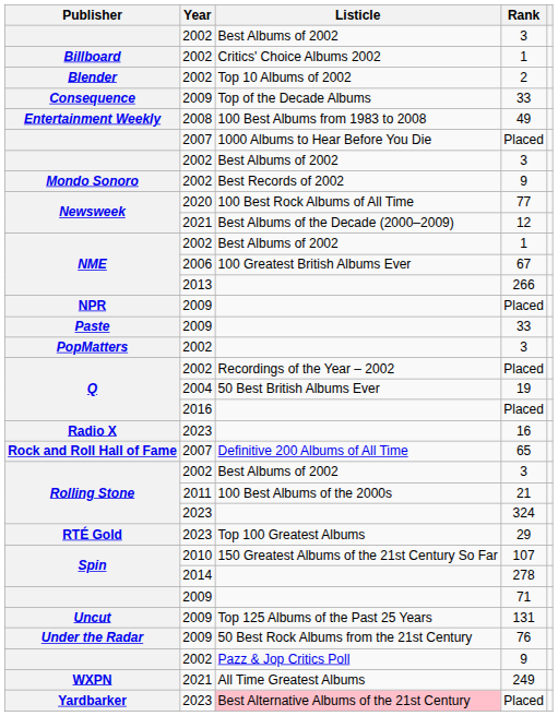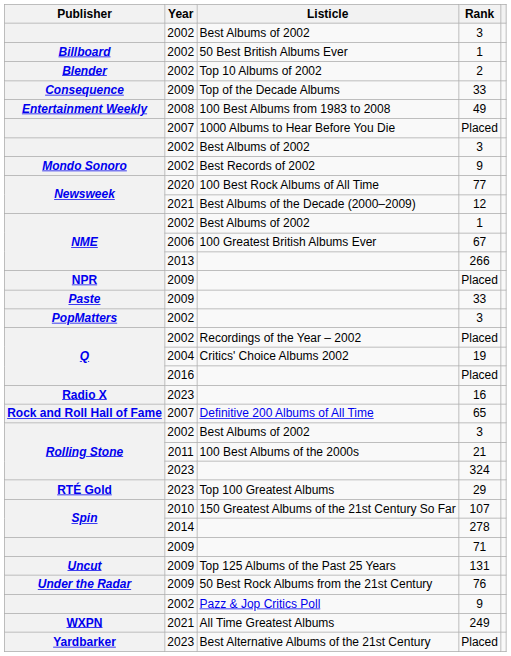Billboard / 1 | Listicle: Critics' Choice Albums 2002 -> 50 Best British Albums Ever
19 | Listicle: 50 Best British Albums Ever -> Critics' Choice Albums 2002
Yardbarker / Placed | Listicle: pink background -> no background
